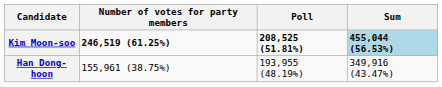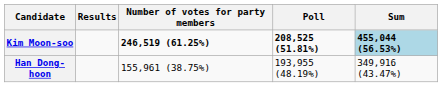+ column: Results
